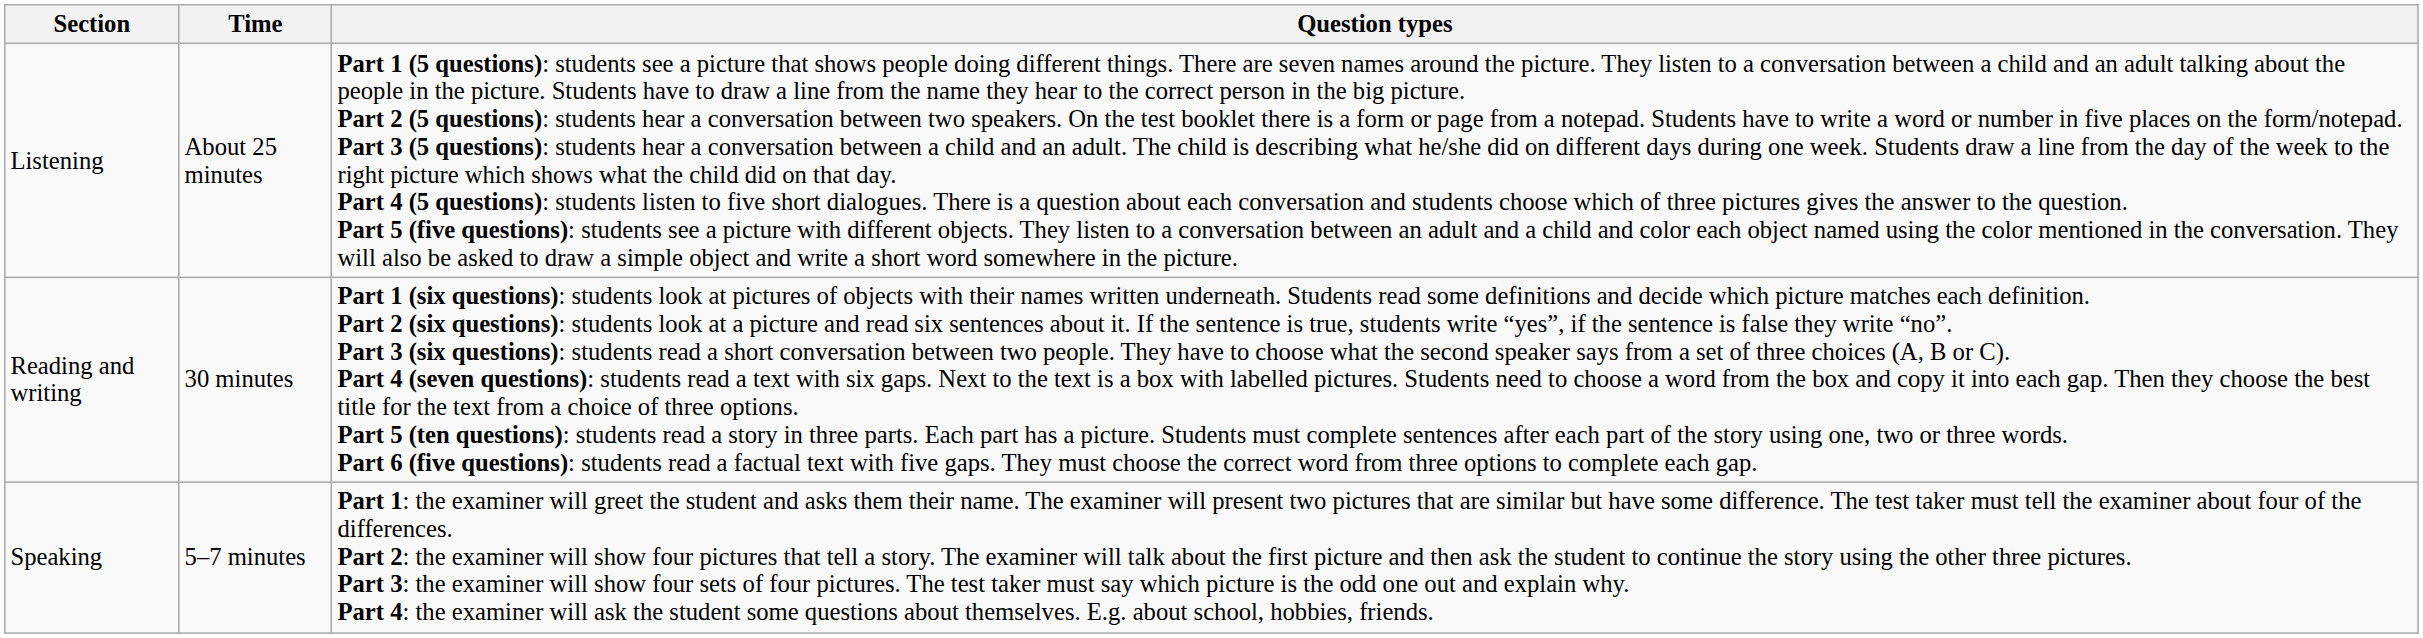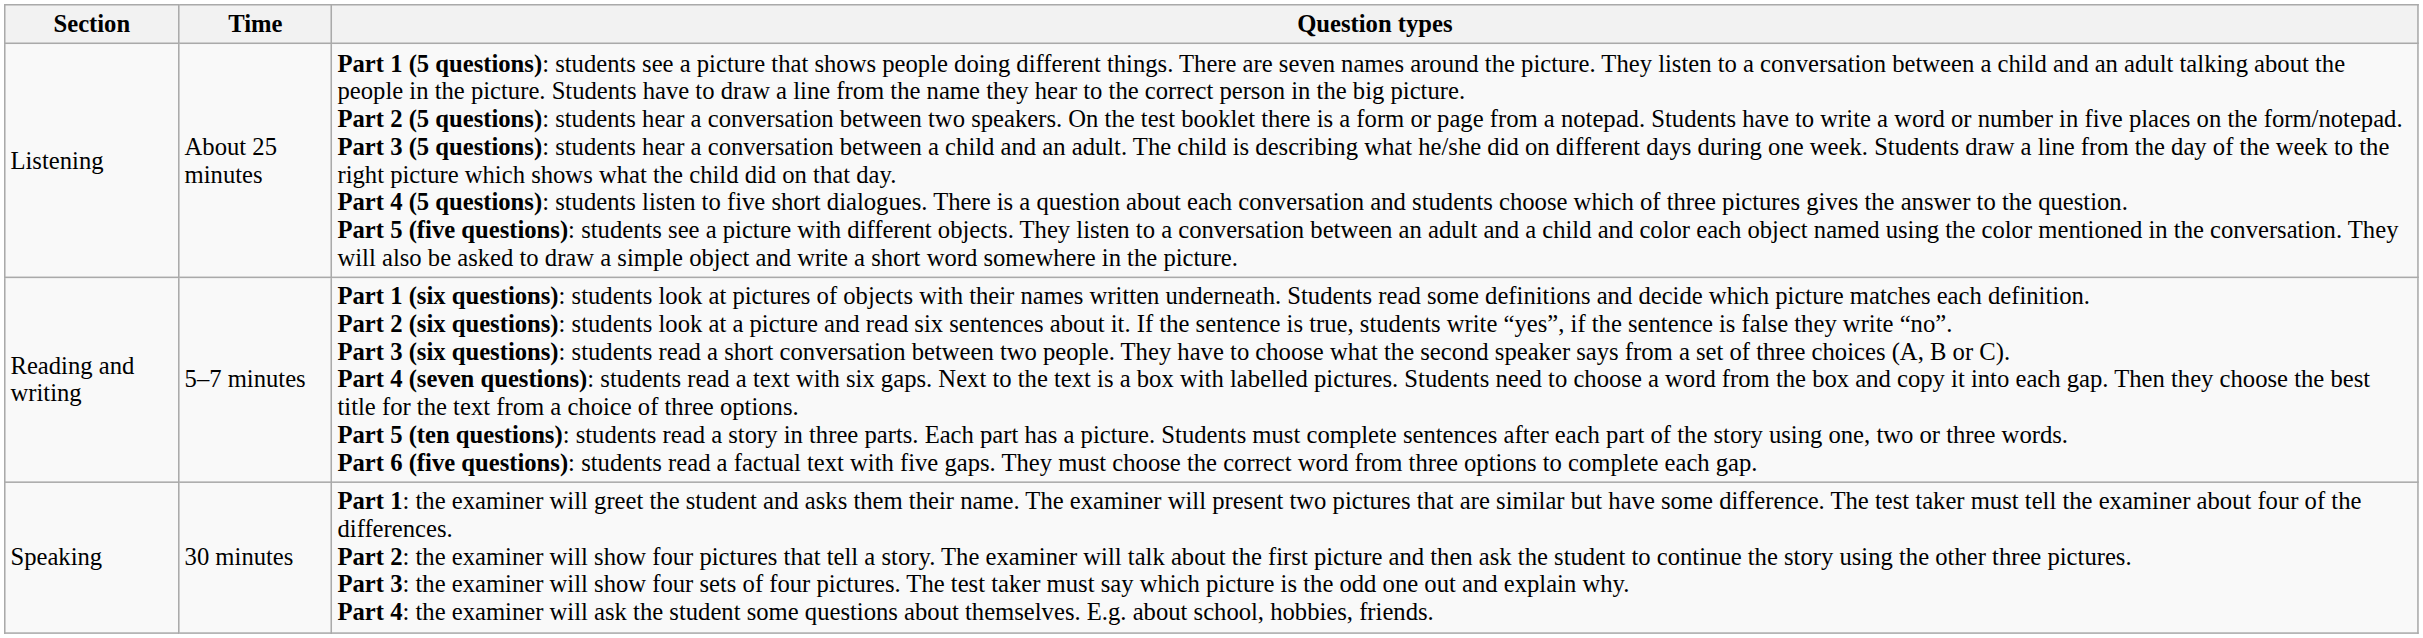Reading and writing | Time: 30 minutes -> 5–7 minutes
Speaking | Time: 5–7 minutes -> 30 minutes
